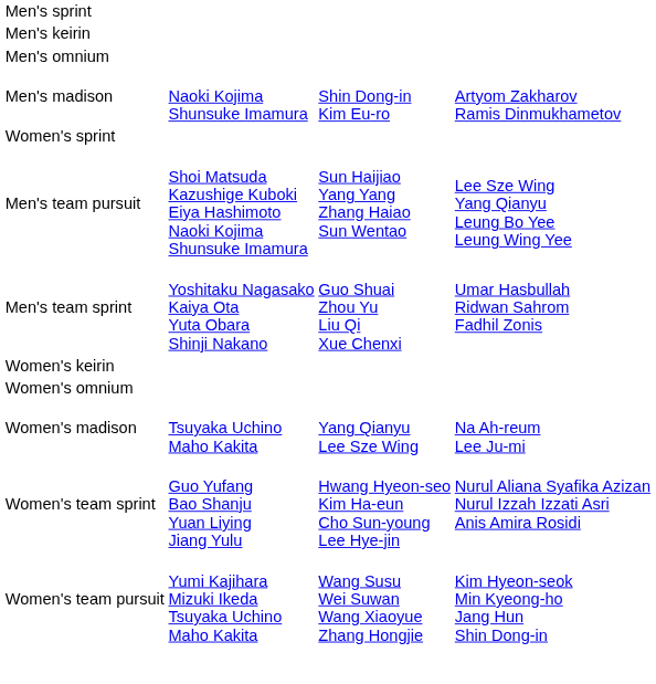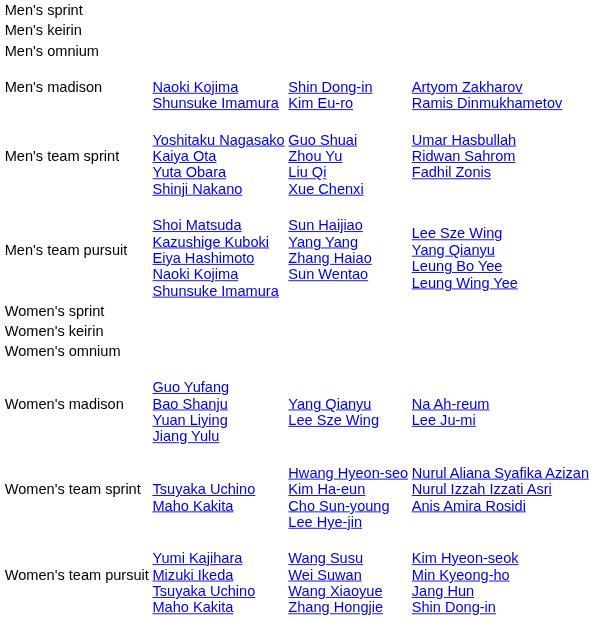rows swapped: Men's team sprint <-> Women's sprint
Women's madison | column 2: Tsuyaka Uchino Maho Kakita -> Guo Yufang Bao Shanju Yuan Liying Jiang Yulu
Women's team sprint | column 2: Guo Yufang Bao Shanju Yuan Liying Jiang Yulu -> Tsuyaka Uchino Maho Kakita
